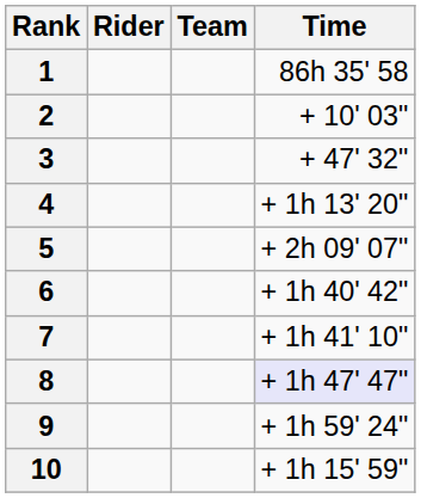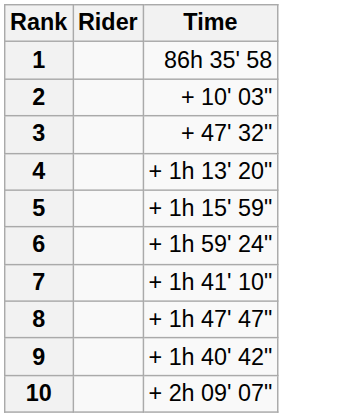- column: Team
5 | Time: + 2h 09' 07" -> + 1h 15' 59"
6 | Time: + 1h 40' 42" -> + 1h 59' 24"
8 | Time: lavender background -> no background
9 | Time: + 1h 59' 24" -> + 1h 40' 42"
10 | Time: + 1h 15' 59" -> + 2h 09' 07"
